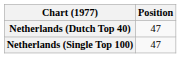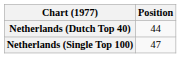Netherlands (Dutch Top 40) | Position: 47 -> 44
